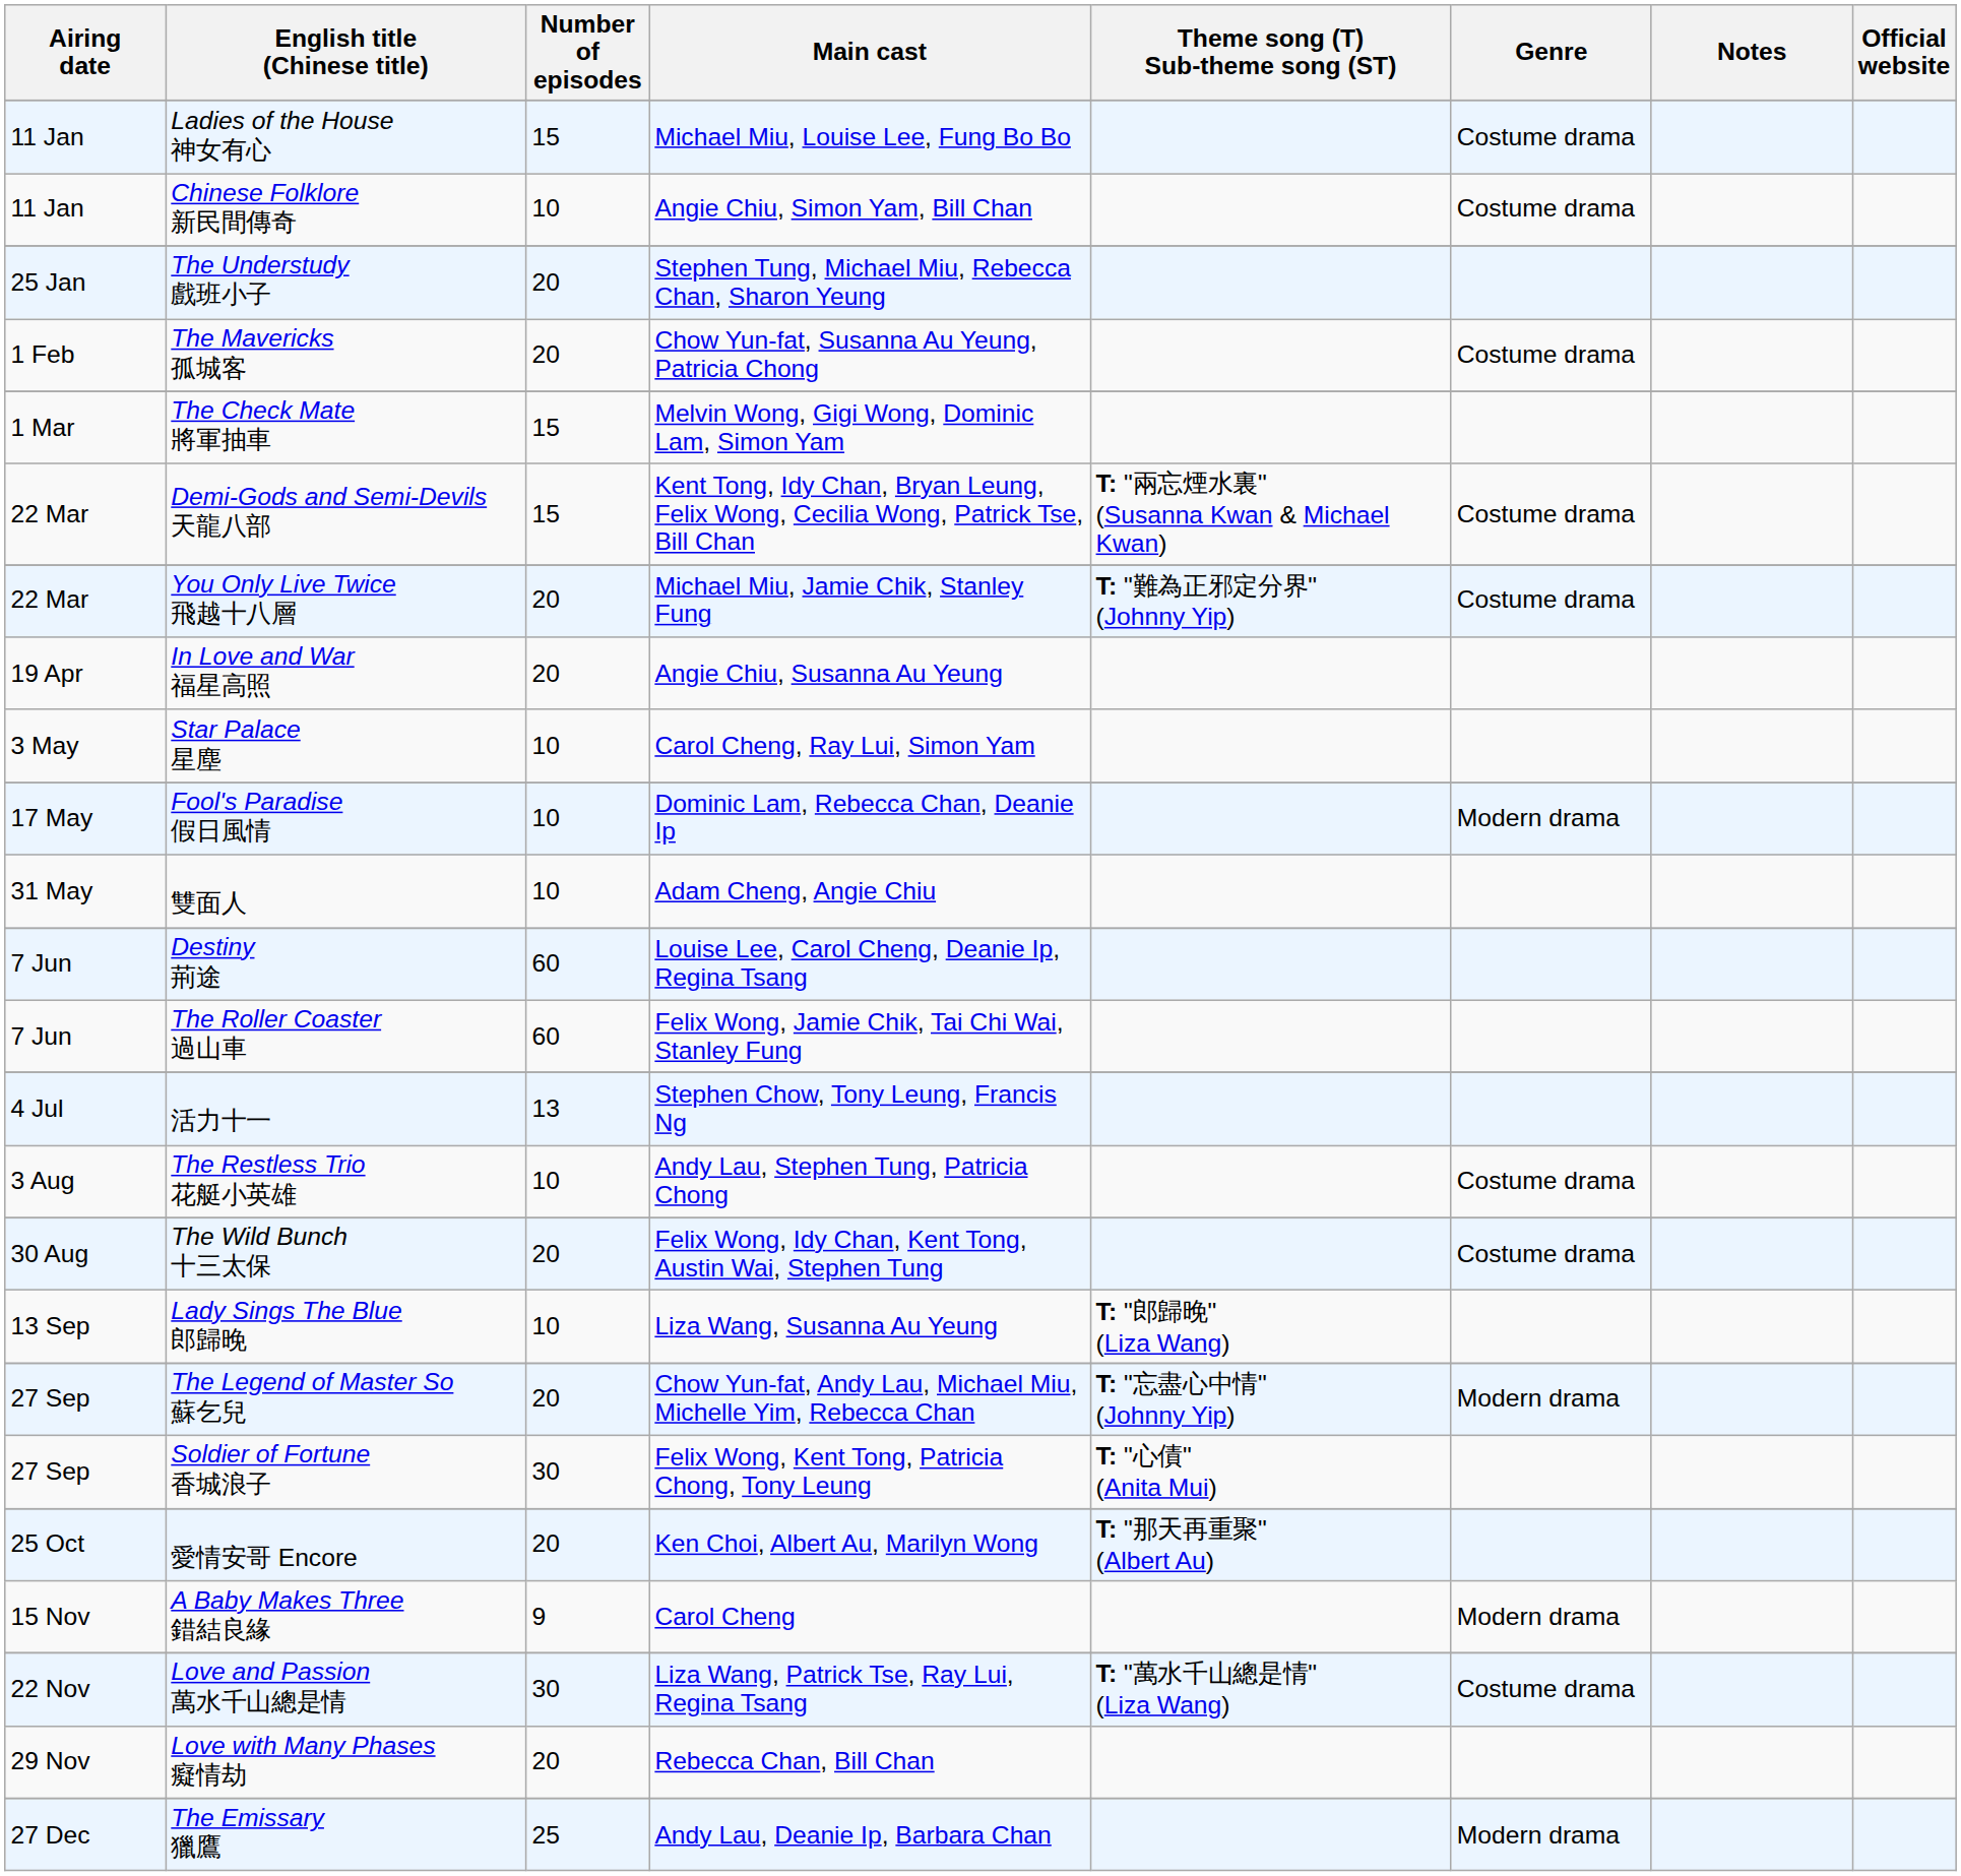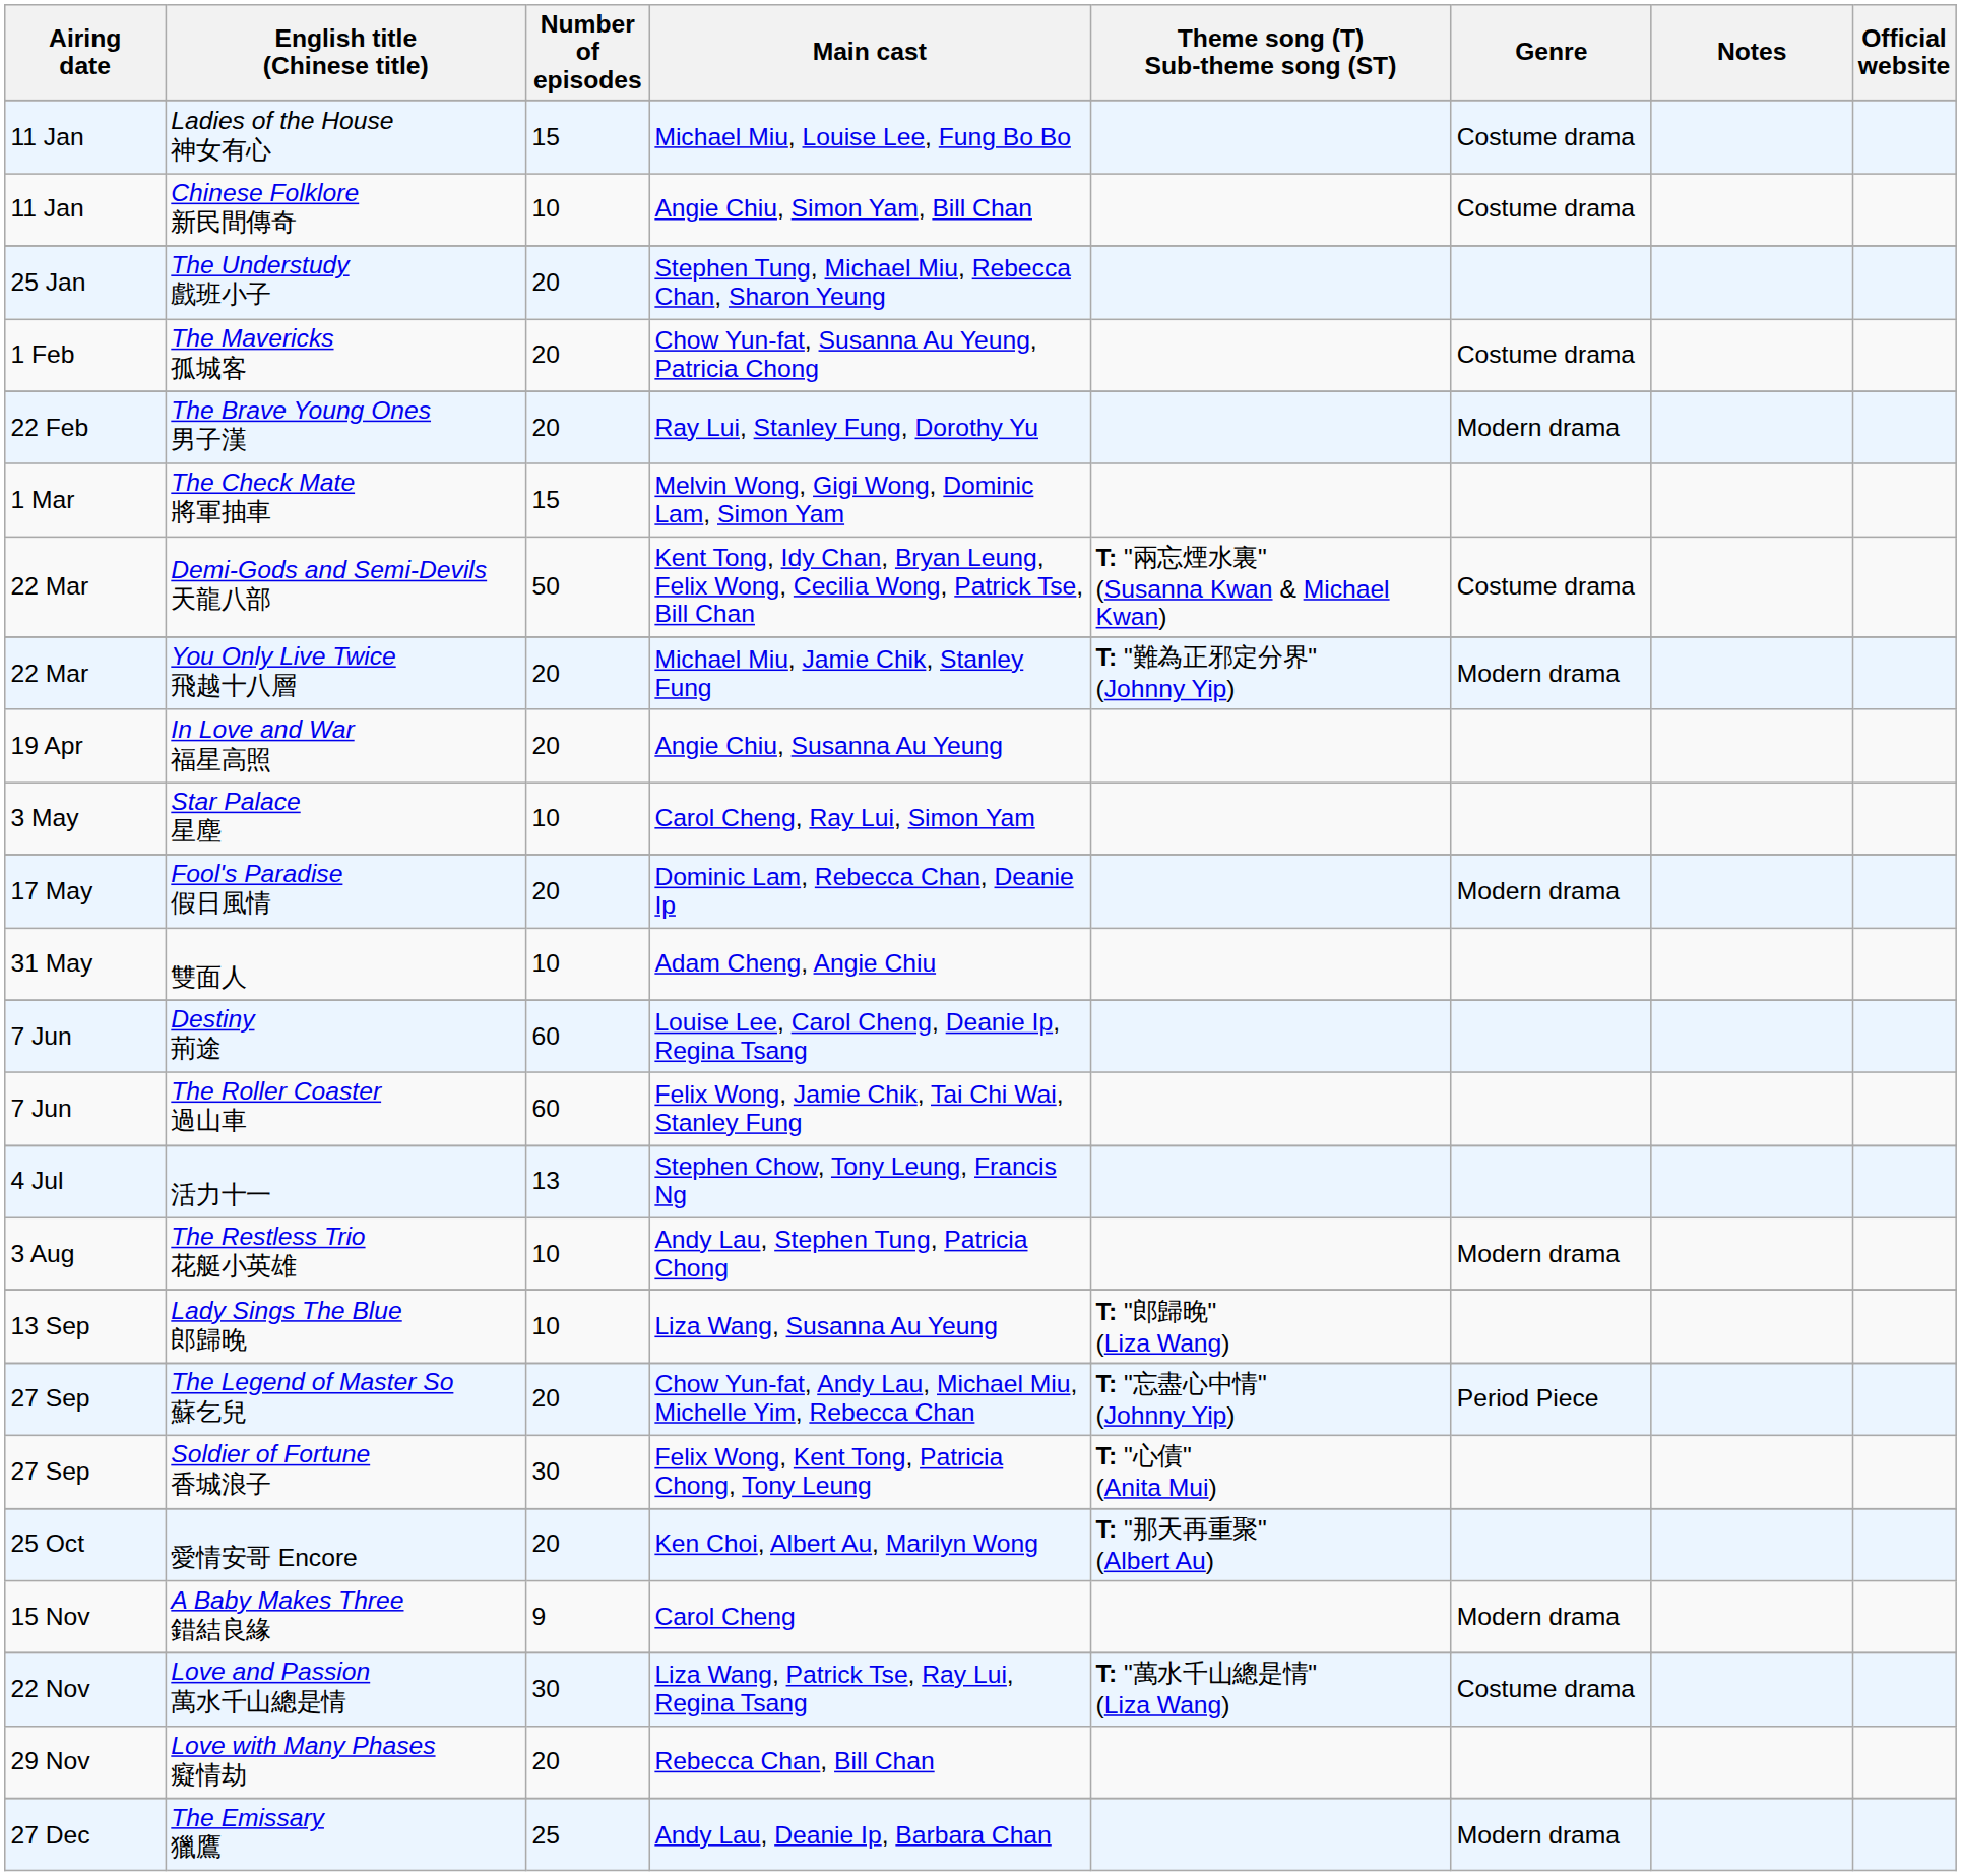+ row: 22 Feb | The Brave Young Ones 男子漢 | 20 | Ray Lui, Stanley Fung, Dorothy Yu | Modern drama
Demi-Gods and Semi-Devils 天龍八部 | Number of episodes: 15 -> 50
You Only Live Twice 飛越十八層 | Genre: Costume drama -> Modern drama
Fool's Paradise 假日風情 | Number of episodes: 10 -> 20
The Restless Trio 花艇小英雄 | Genre: Costume drama -> Modern drama
- row: 30 Aug | The Wild Bunch 十三太保 | 20 | Felix Wong, Idy Chan, Kent Tong, Austin Wai, Stephen Tung | Costume drama
The Legend of Master So 蘇乞兒 | Genre: Modern drama -> Period Piece
